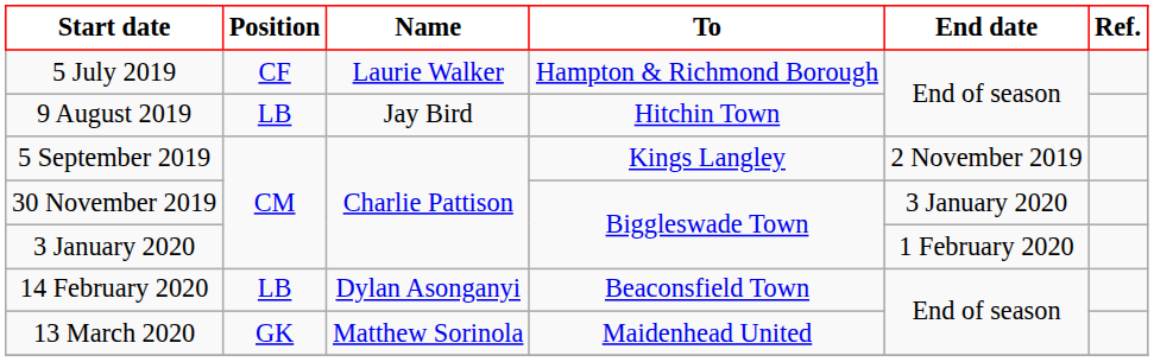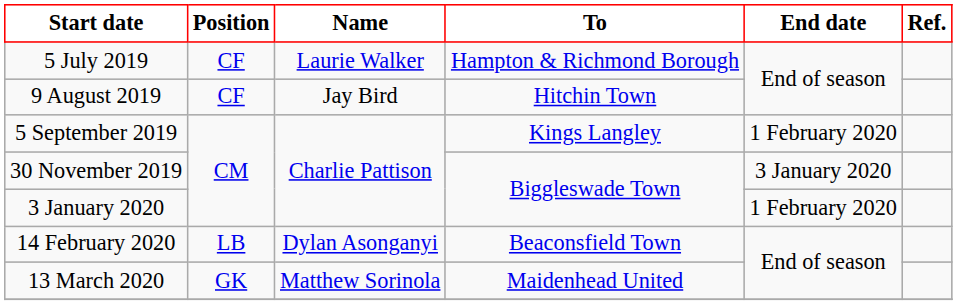9 August 2019 | Position: LB -> CF
5 September 2019 | End date: 2 November 2019 -> 1 February 2020
